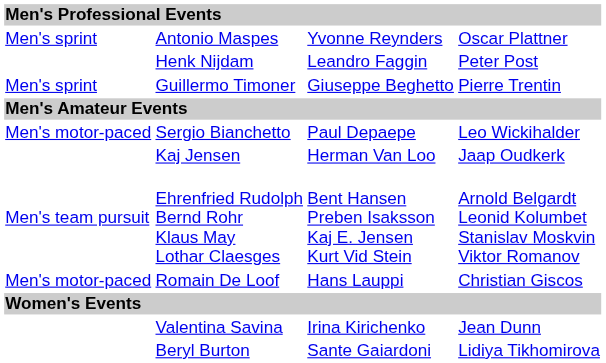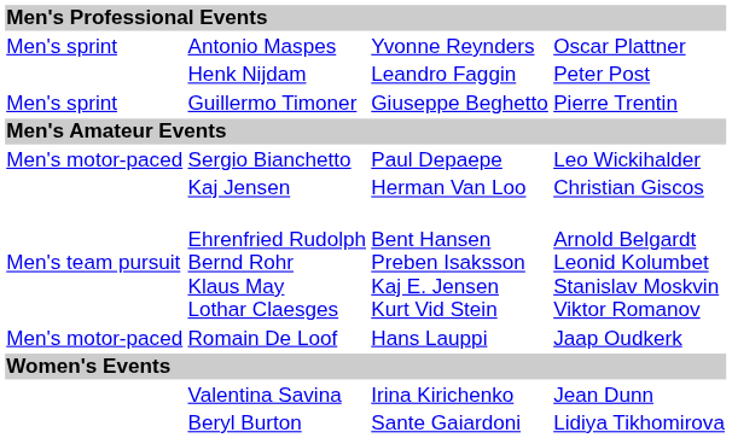Kaj Jensen | column 4: Jaap Oudkerk -> Christian Giscos
Romain De Loof | column 4: Christian Giscos -> Jaap Oudkerk
